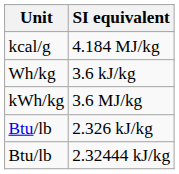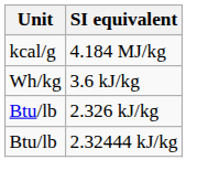- row: kWh/kg | 3.6 MJ/kg
